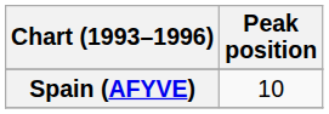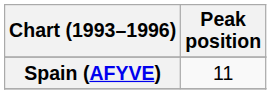Spain (AFYVE) | Peak position: 10 -> 11
